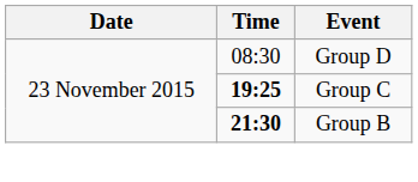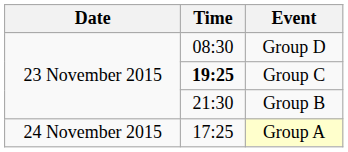Group B | Time: bold -> normal
+ row: 24 November 2015 | 17:25 | Group A
